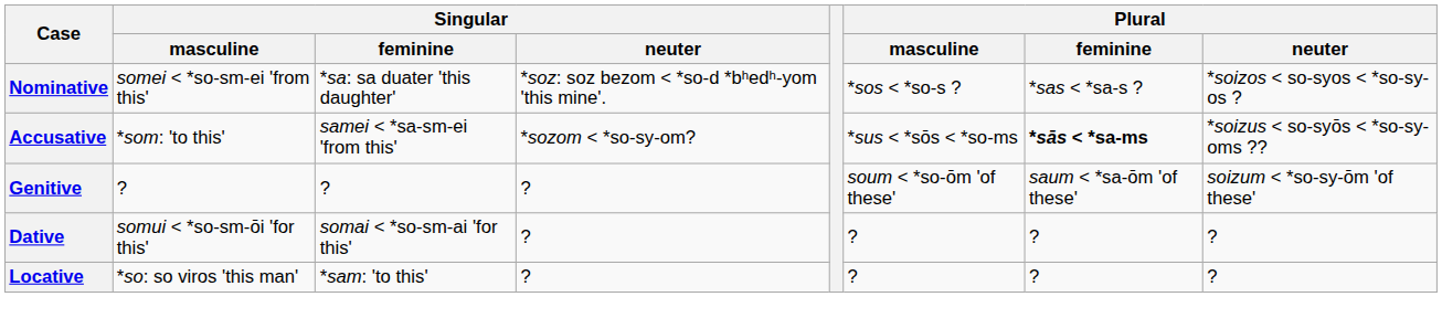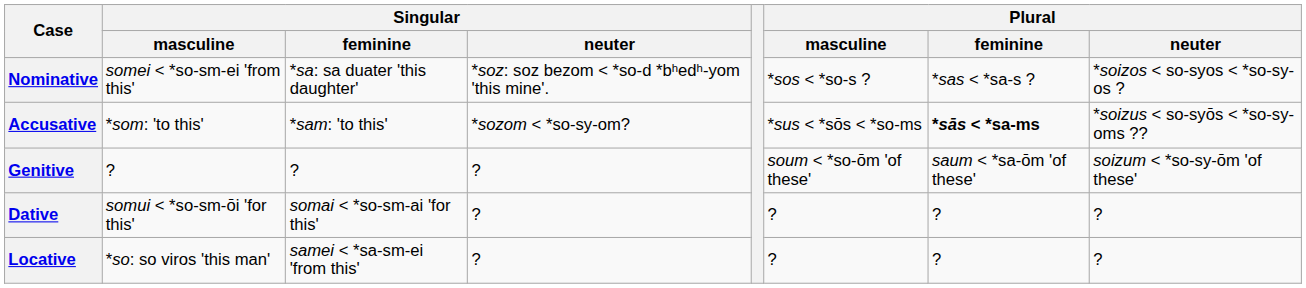Accusative | Singular / feminine: samei < *sa-sm-ei 'from this' -> *sam: 'to this'
Locative | Singular / feminine: *sam: 'to this' -> samei < *sa-sm-ei 'from this'
